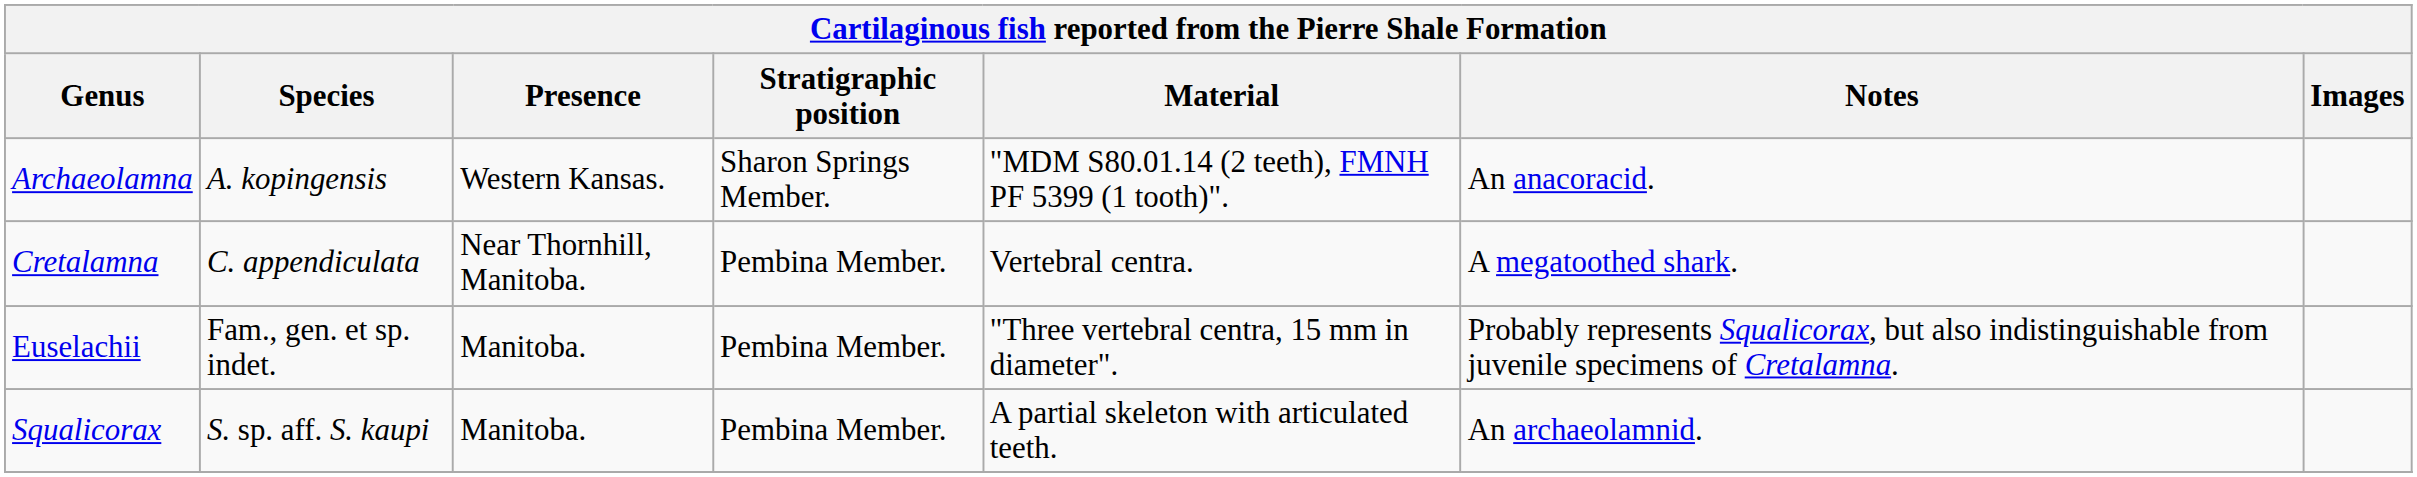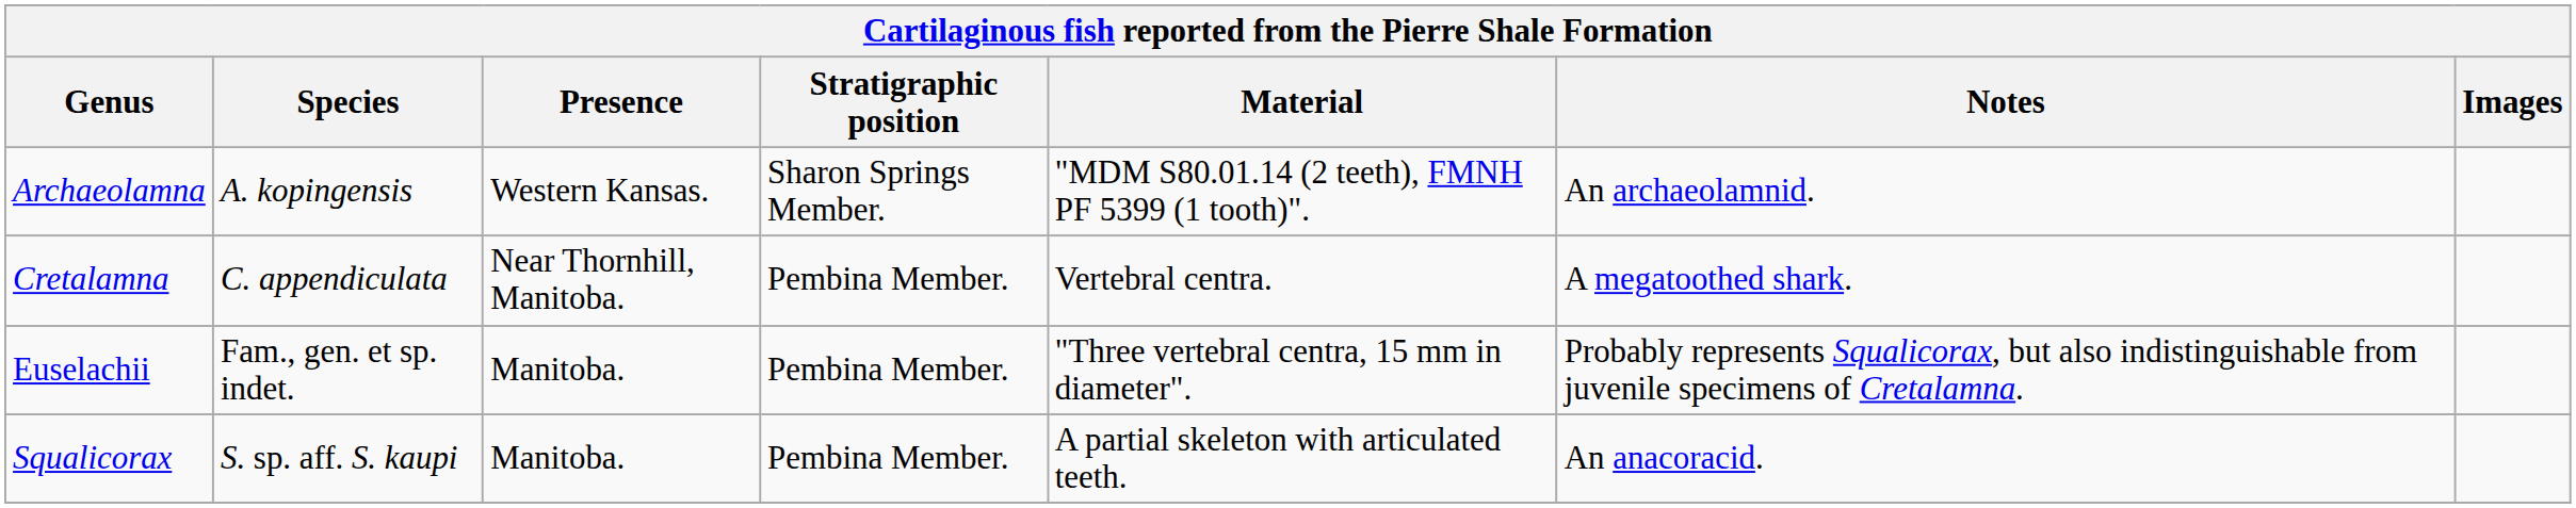Archaeolamna | Notes: An anacoracid. -> An archaeolamnid.
Squalicorax | Notes: An archaeolamnid. -> An anacoracid.
